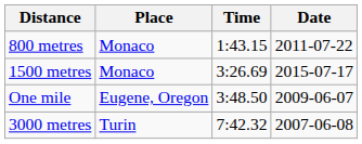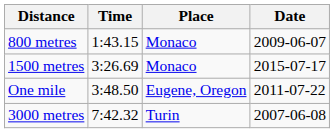columns swapped: Time <-> Place
800 metres | Date: 2011-07-22 -> 2009-06-07
One mile | Date: 2009-06-07 -> 2011-07-22
